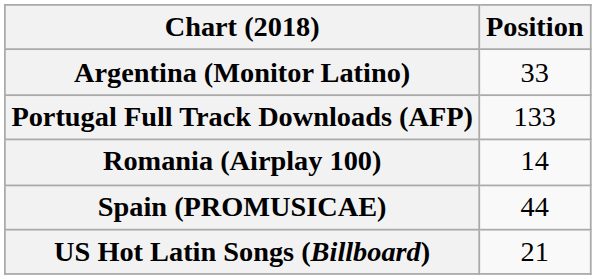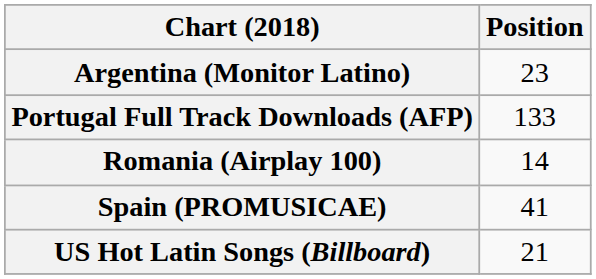Argentina (Monitor Latino) | Position: 33 -> 23
Spain (PROMUSICAE) | Position: 44 -> 41
